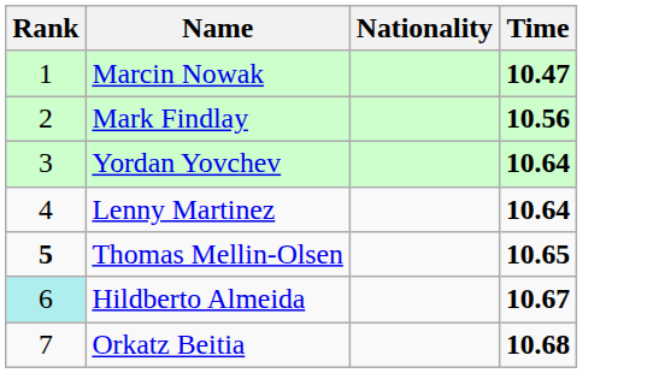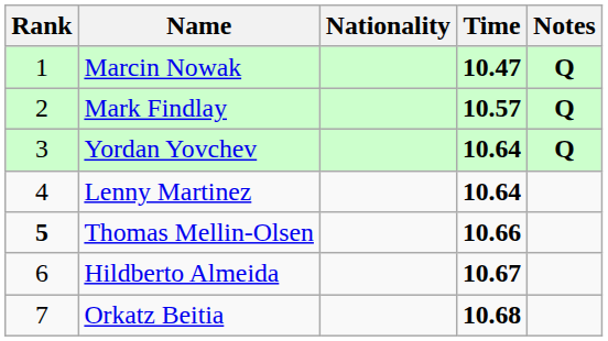+ column: Notes | Q | Q | Q
Mark Findlay | Time: 10.56 -> 10.57
Thomas Mellin-Olsen | Time: 10.65 -> 10.66
Hildberto Almeida | Rank: paleturquoise background -> no background
